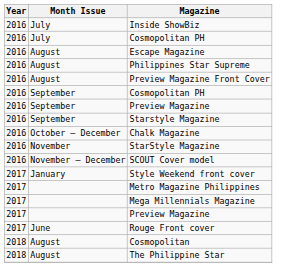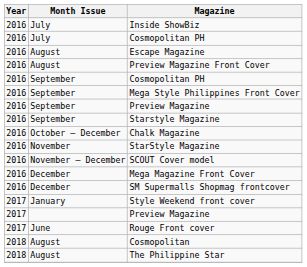- row: 2016 | August | Philippines Star Supreme
+ row: 2016 | September | Mega Style Philippines Front Cover
+ row: 2016 | December | Mega Magazine Front Cover
+ row: 2016 | December | SM Supermalls Shopmag frontcover
- row: 2017 | Metro Magazine Philippines
- row: 2017 | Mega Millennials Magazine
